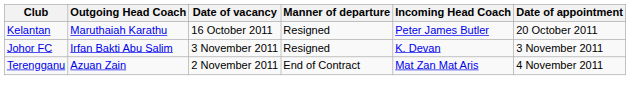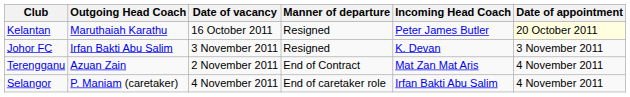Kelantan | Date of appointment: no background -> lightyellow background
+ row: Selangor | P. Maniam (caretaker) | 4 November 2011 | End of caretaker role | Irfan Bakti Abu Salim | 4 November 2011
